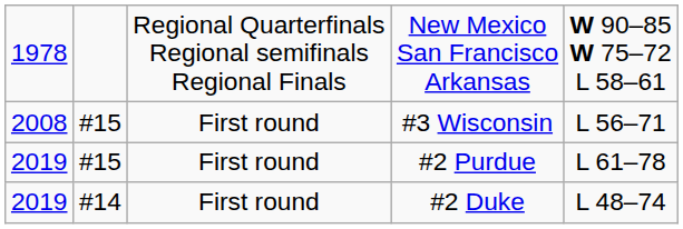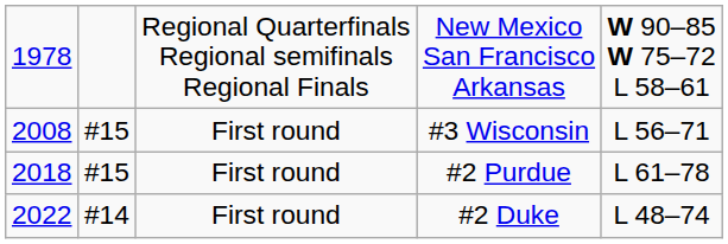#2 Purdue | column 1: 2019 -> 2018
#2 Duke | column 1: 2019 -> 2022
